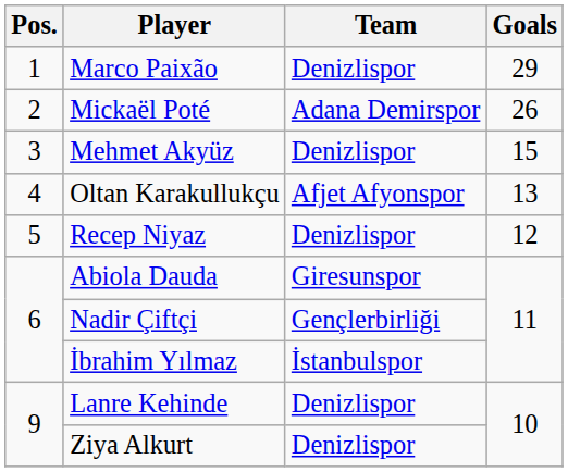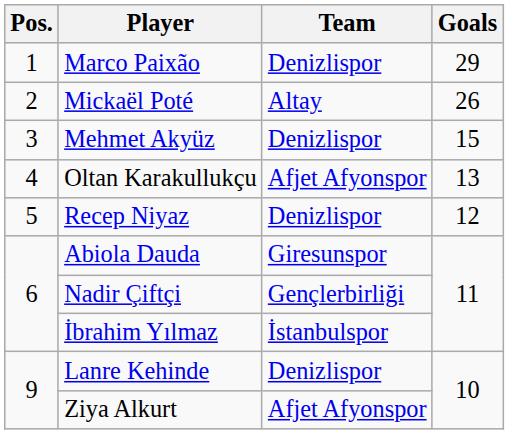Mickaël Poté | Team: Adana Demirspor -> Altay
Ziya Alkurt | Team: Denizlispor -> Afjet Afyonspor
